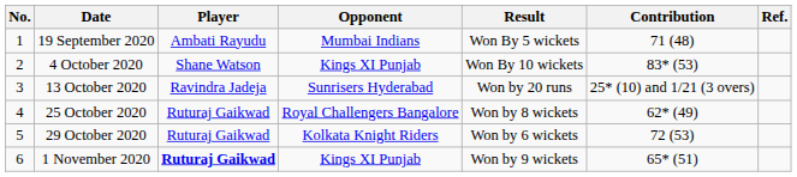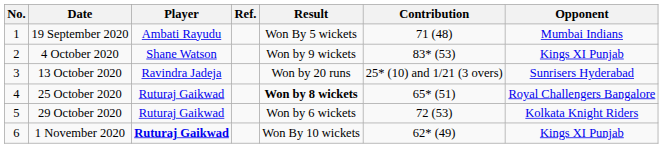columns swapped: Opponent <-> Ref.
4 October 2020 | Result: Won By 10 wickets -> Won by 9 wickets
25 October 2020 | Result: normal -> bold
25 October 2020 | Contribution: 62* (49) -> 65* (51)
1 November 2020 | Result: Won by 9 wickets -> Won By 10 wickets
1 November 2020 | Contribution: 65* (51) -> 62* (49)
